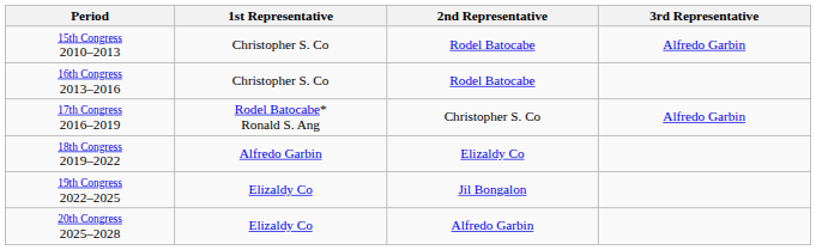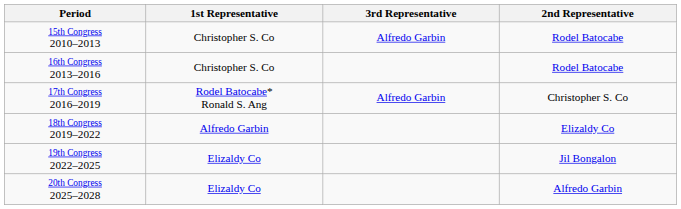columns swapped: 2nd Representative <-> 3rd Representative
